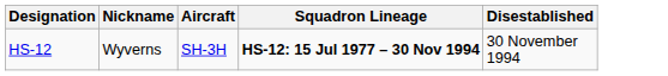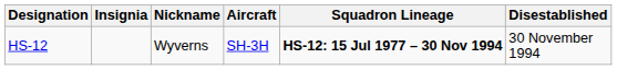+ column: Insignia
